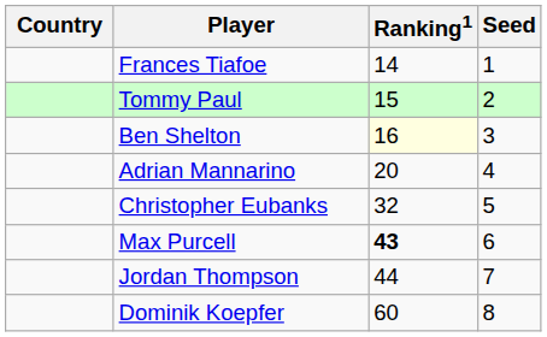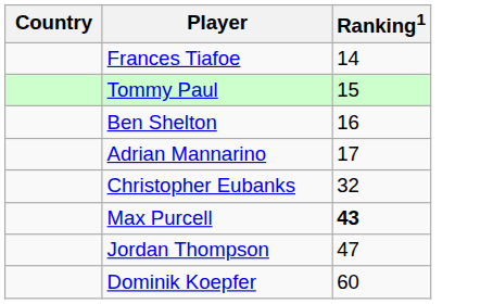- column: Seed | 1 | 2 | 3 | 4 | 5 | 6 | 7 | 8
Ben Shelton | Ranking1: lightyellow background -> no background
Adrian Mannarino | Ranking1: 20 -> 17
Jordan Thompson | Ranking1: 44 -> 47
